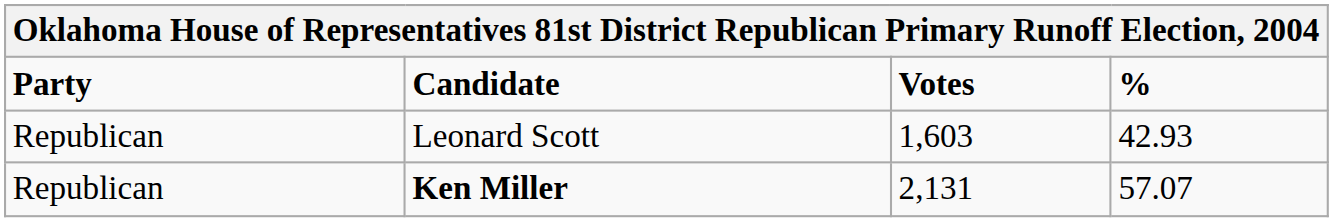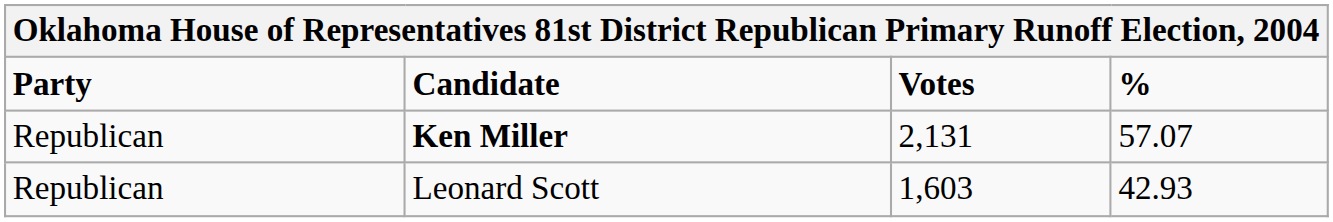rows swapped: Ken Miller <-> Leonard Scott
